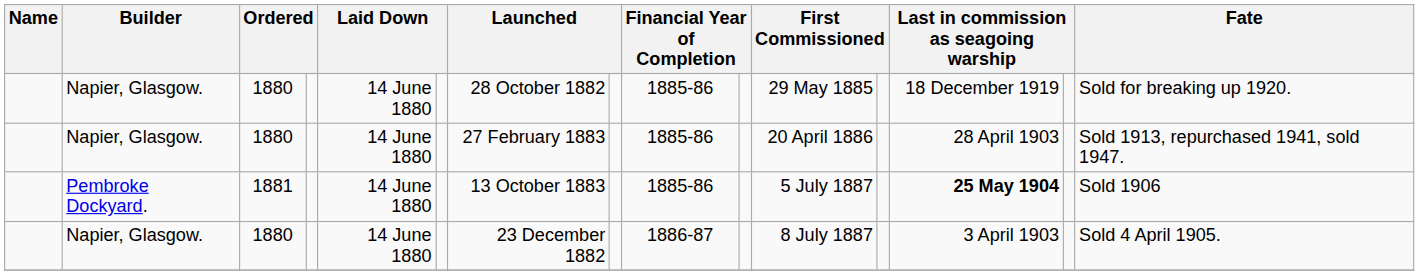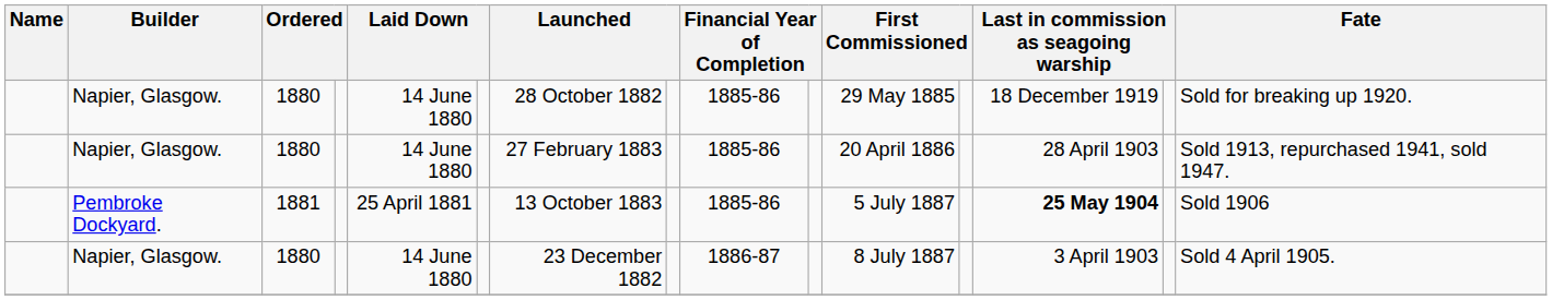Pembroke Dockyard. | column 5: 14 June 1880 -> 25 April 1881
